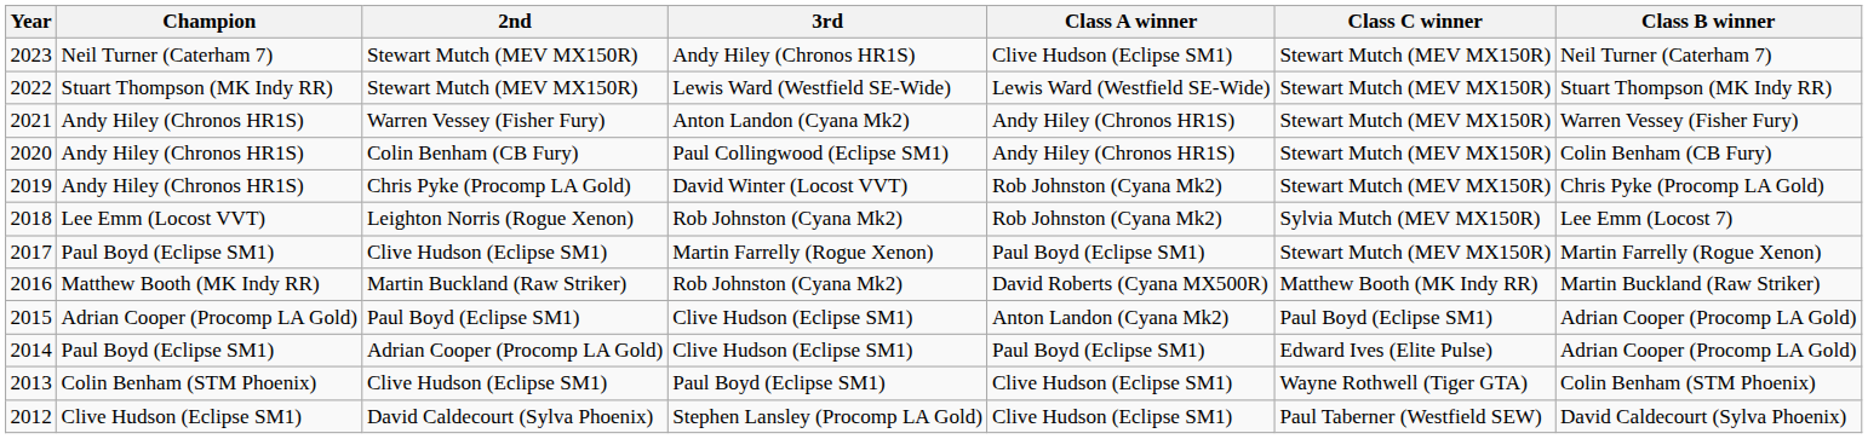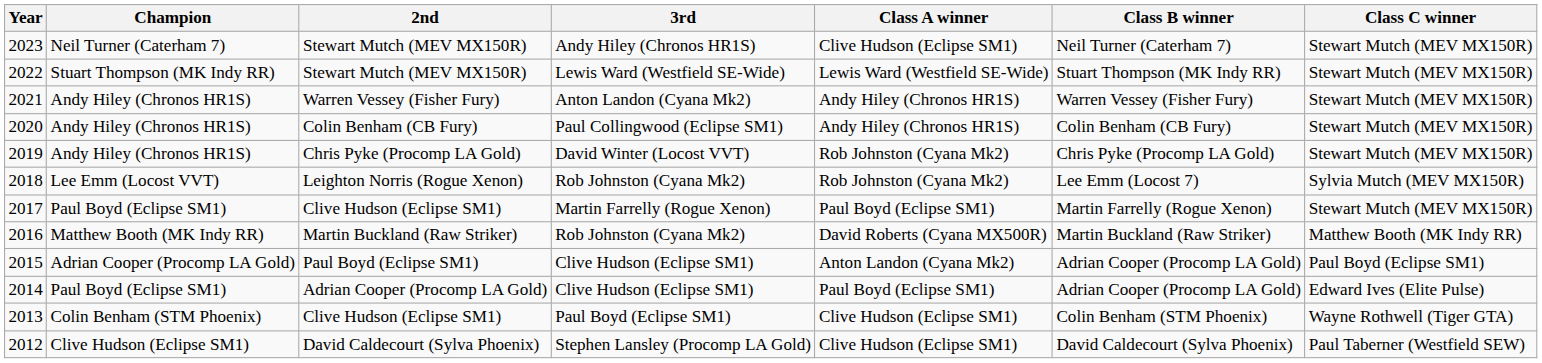columns swapped: Class B winner <-> Class C winner
